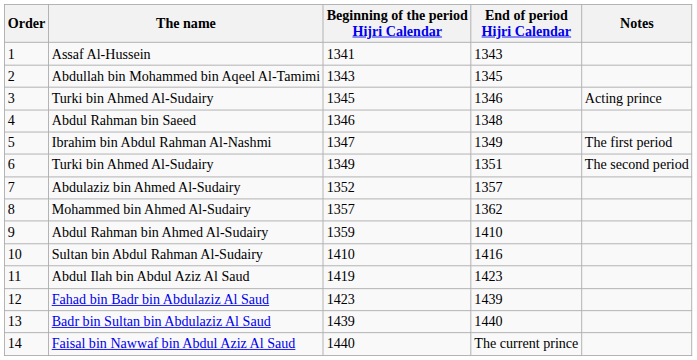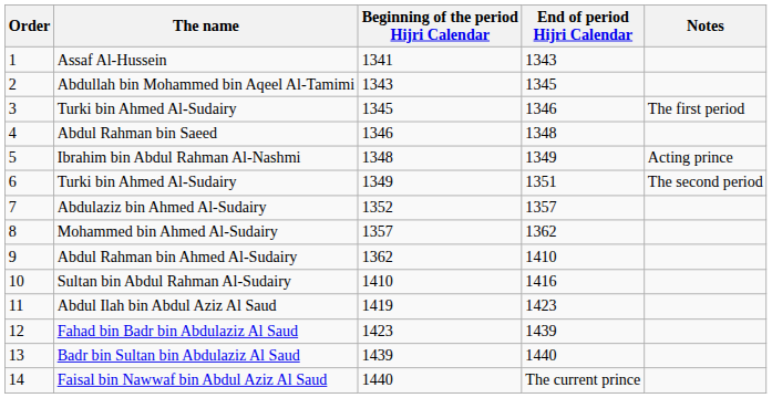3 / Turki bin Ahmed Al-Sudairy | Notes: Acting prince -> The first period
Ibrahim bin Abdul Rahman Al-Nashmi | Beginning of the period Hijri Calendar: 1347 -> 1348
Ibrahim bin Abdul Rahman Al-Nashmi | Notes: The first period -> Acting prince
Abdul Rahman bin Ahmed Al-Sudairy | Beginning of the period Hijri Calendar: 1359 -> 1362
